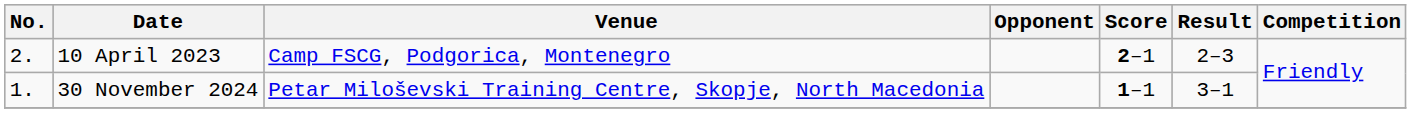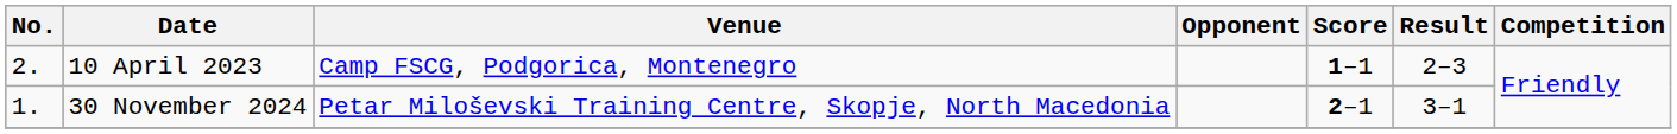10 April 2023 | Score: 2–1 -> 1–1
30 November 2024 | Score: 1–1 -> 2–1
